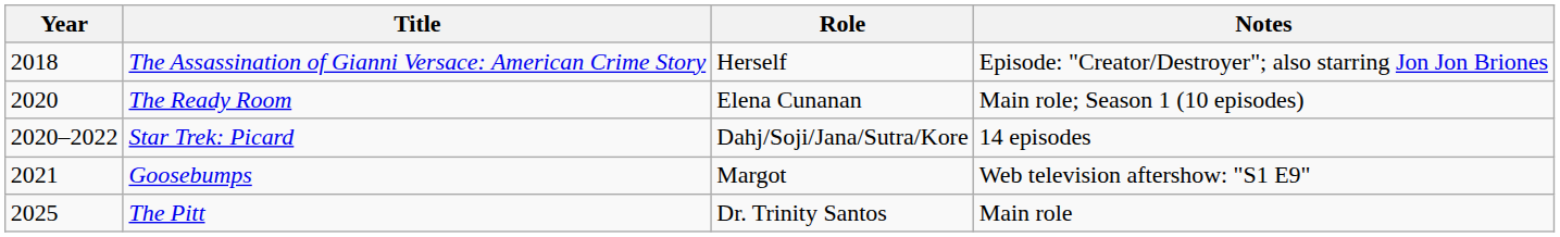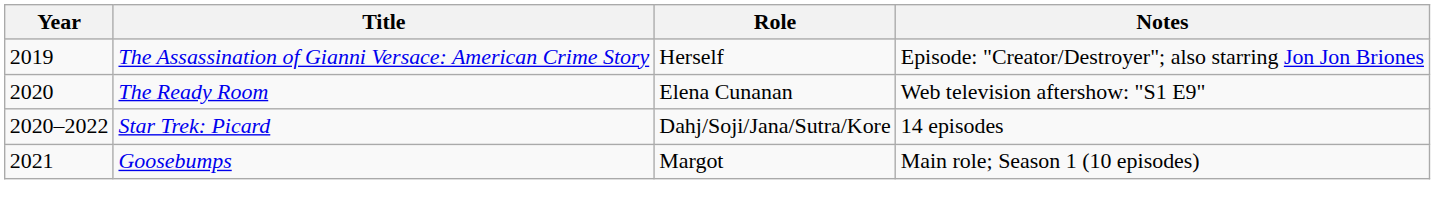The Assassination of Gianni Versace: American Crime Story | Year: 2018 -> 2019
The Ready Room | Notes: Main role; Season 1 (10 episodes) -> Web television aftershow: "S1 E9"
Goosebumps | Notes: Web television aftershow: "S1 E9" -> Main role; Season 1 (10 episodes)
- row: 2025 | The Pitt | Dr. Trinity Santos | Main role
